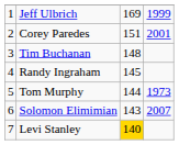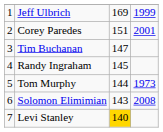Tim Buchanan | column 3: 148 -> 147
Solomon Elimimian | column 4: 2007 -> 2008
